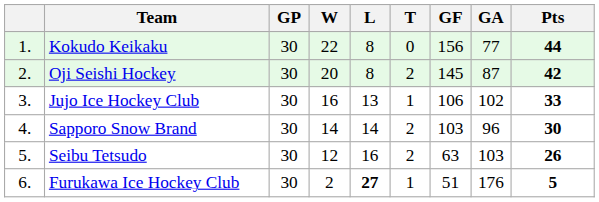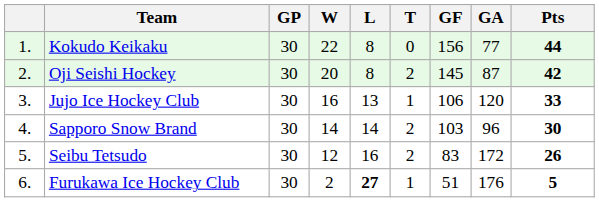Jujo Ice Hockey Club | GA: 102 -> 120
Seibu Tetsudo | GF: 63 -> 83
Seibu Tetsudo | GA: 103 -> 172
